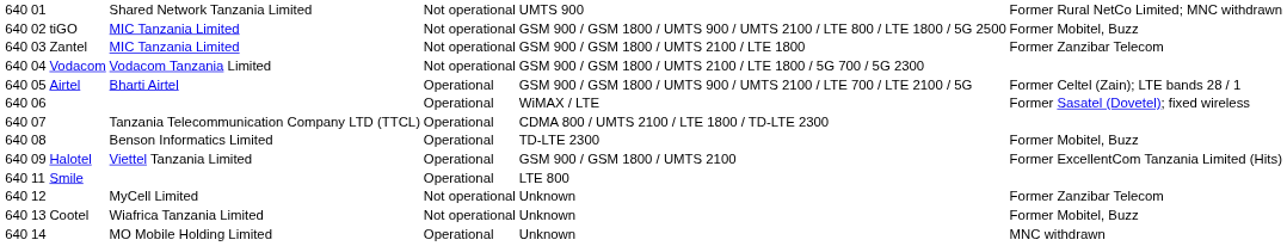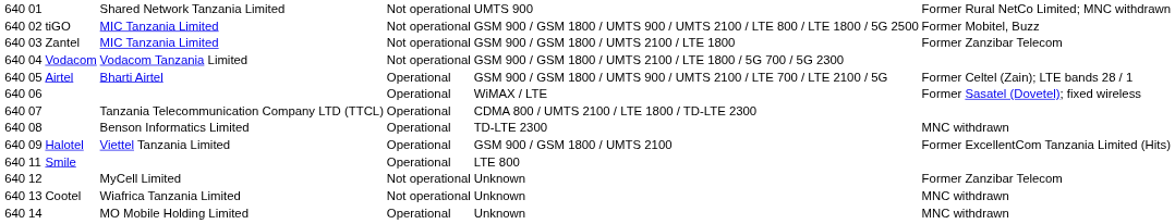08 | column 7: Former Mobitel, Buzz -> MNC withdrawn
13 | column 7: Former Mobitel, Buzz -> MNC withdrawn
